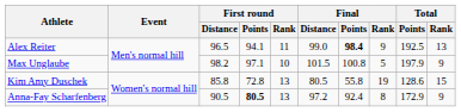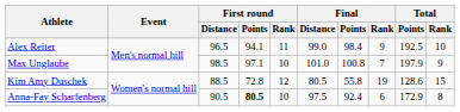Alex Reiter | Final / Points: bold -> normal
Alex Reiter | Total / Rank: 13 -> 10
Max Unglaube | First round / Distance: 98.2 -> 98.5
Max Unglaube | Final / Distance: 101.5 -> 101.0
Max Unglaube | Final / Rank: 5 -> 7
Kim Amy Duschek | First round / Distance: 85.8 -> 88.5
Kim Amy Duschek | First round / Rank: 13 -> 12
Anna-Fay Scharfenberg | First round / Rank: 13 -> 10
Anna-Fay Scharfenberg | Final / Distance: 97.2 -> 97.5
Anna-Fay Scharfenberg | Final / Rank: 8 -> 6
Anna-Fay Scharfenberg | Total / Rank: 9 -> 8
